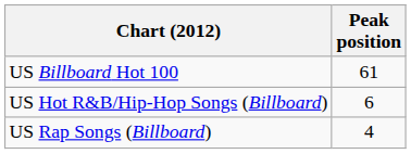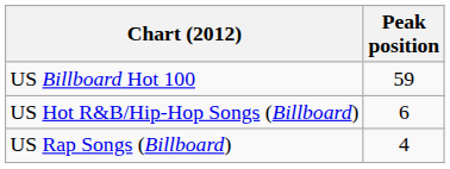US Billboard Hot 100 | Peak position: 61 -> 59
